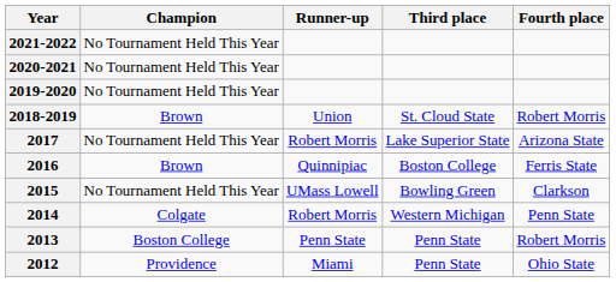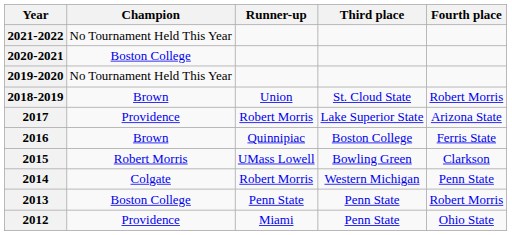2020-2021 | Champion: No Tournament Held This Year -> Boston College
2017 | Champion: No Tournament Held This Year -> Providence
2015 | Champion: No Tournament Held This Year -> Robert Morris
